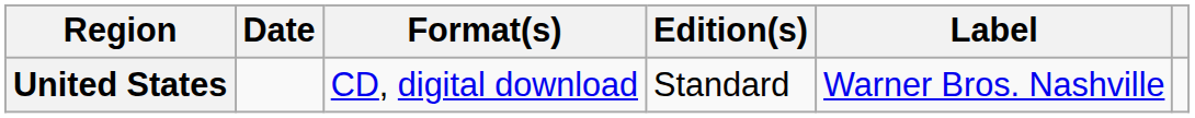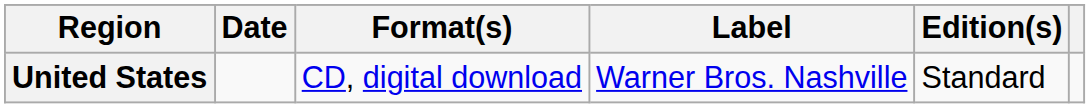columns swapped: Label <-> Edition(s)
